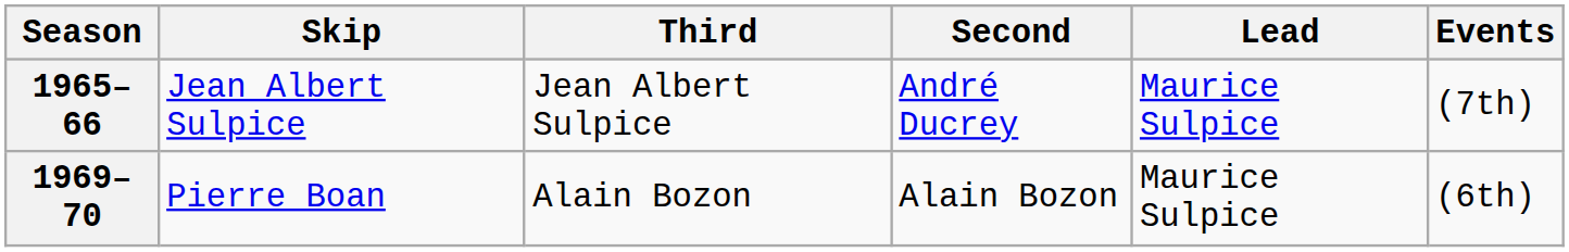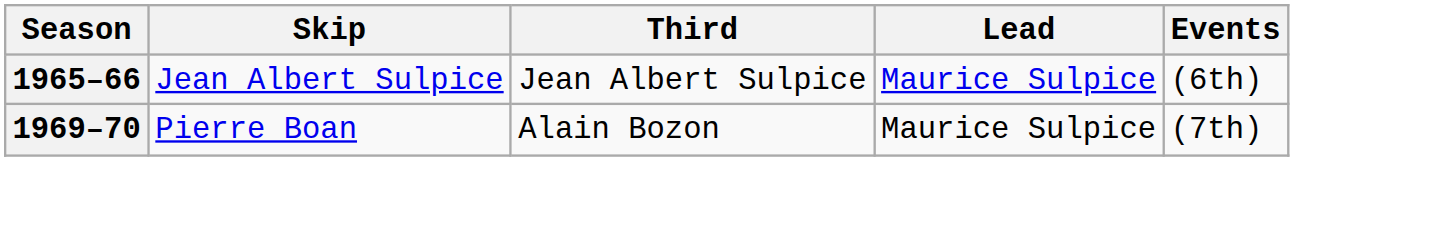- column: Second | André Ducrey | Alain Bozon
1965–66 | Events: (7th) -> (6th)
1969–70 | Events: (6th) -> (7th)
